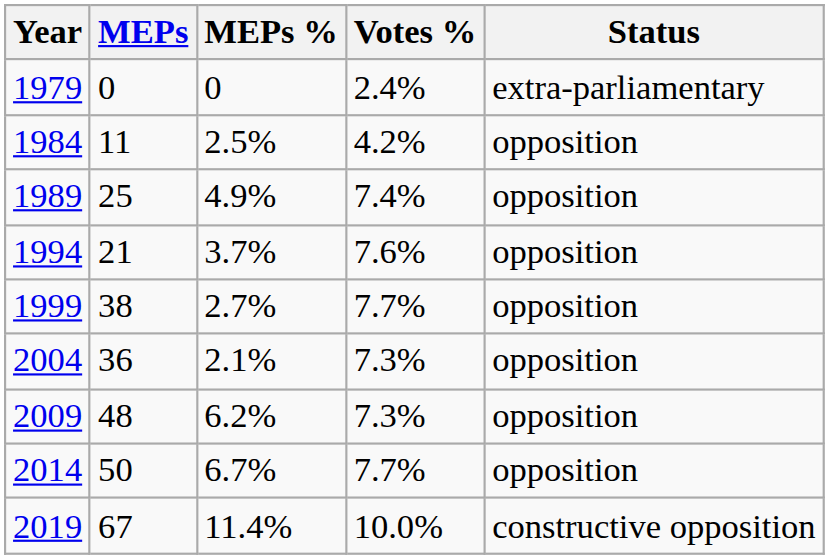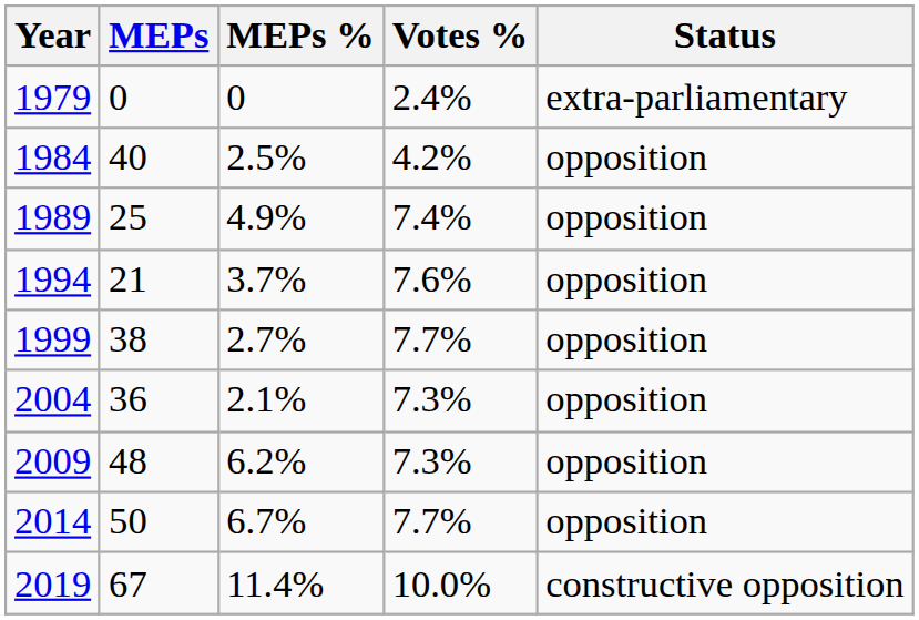1984 | MEPs: 11 -> 40
